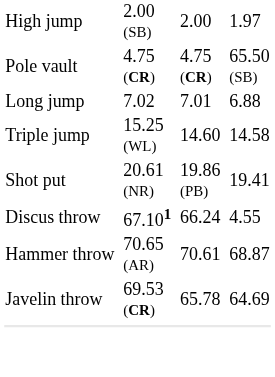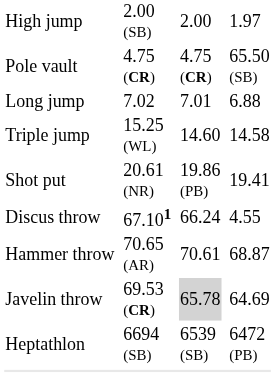Javelin throw | column 5: no background -> lightgrey background
+ row: Heptathlon | 6694 (SB) | 6539 (SB) | 6472 (PB)
